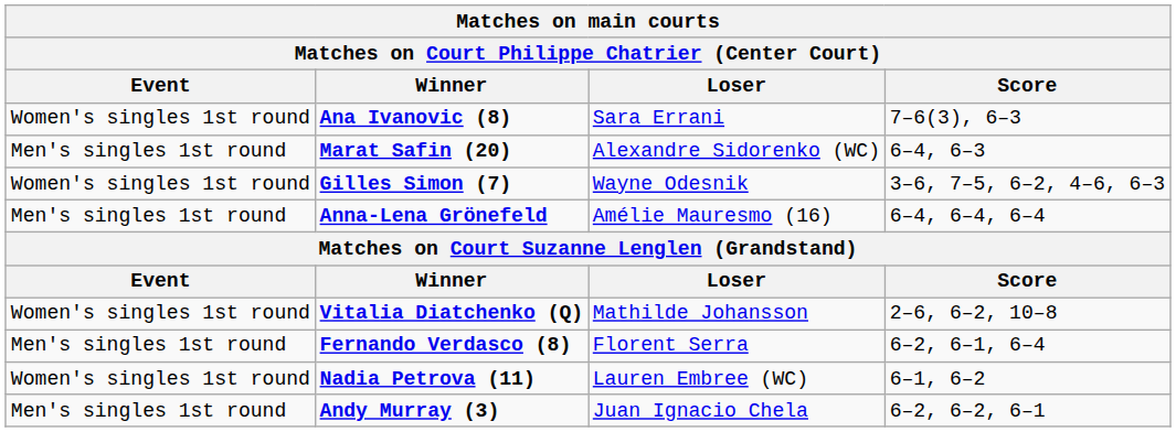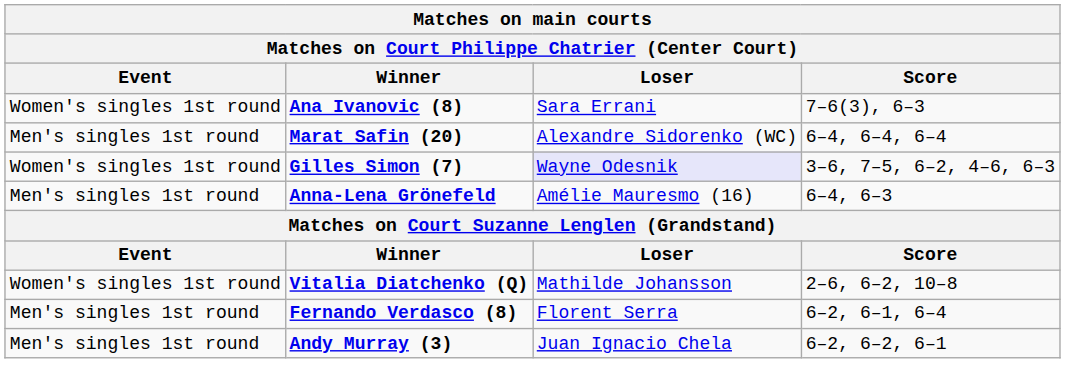Marat Safin (20) | Score: 6–4, 6–3 -> 6–4, 6–4, 6–4
Gilles Simon (7) | Loser: no background -> lavender background
Anna-Lena Grönefeld | Score: 6–4, 6–4, 6–4 -> 6–4, 6–3
- row: Women's singles 1st round | Nadia Petrova (11) | Lauren Embree (WC) | 6–1, 6–2
